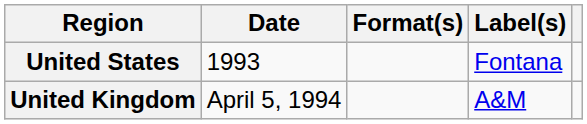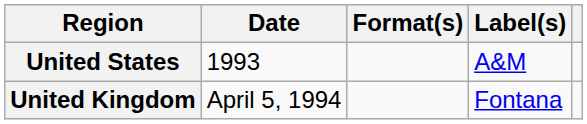United States | Label(s): Fontana -> A&M
United Kingdom | Label(s): A&M -> Fontana
